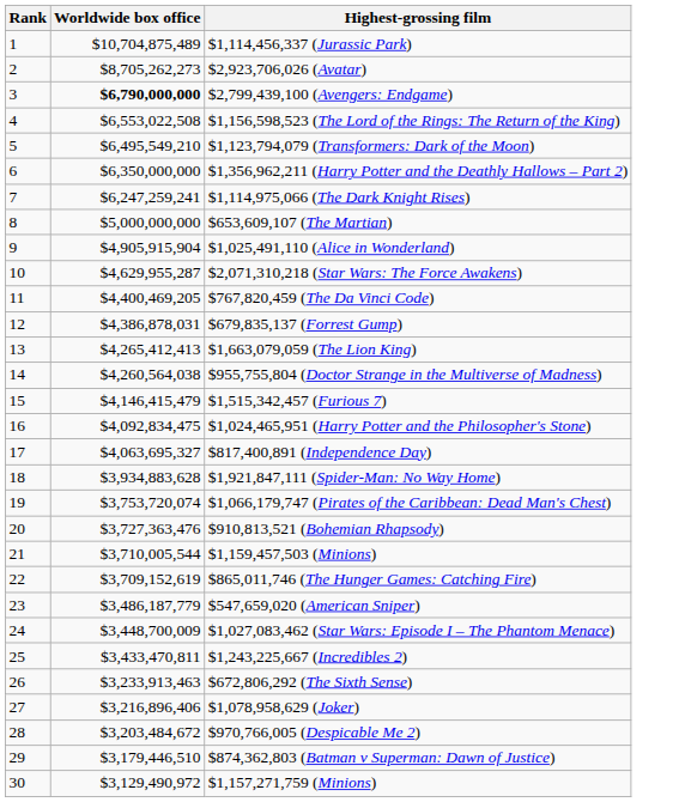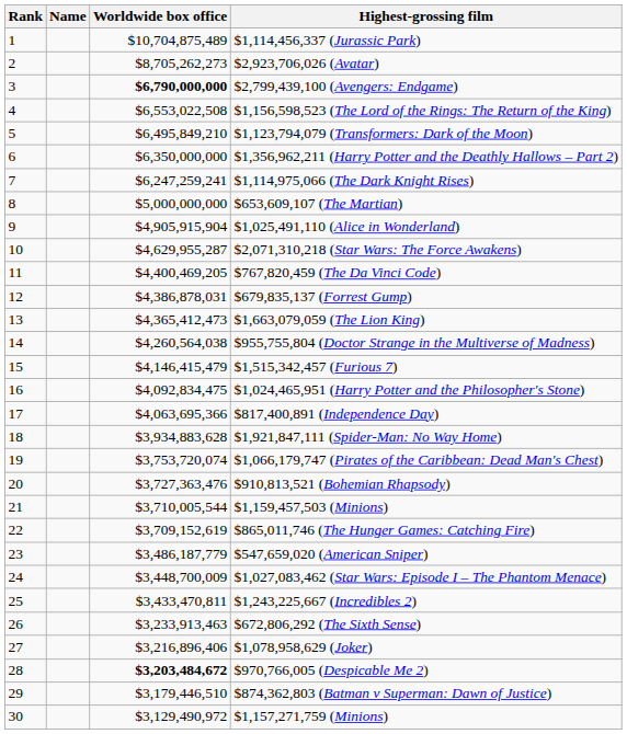+ column: Name
$1,123,794,079 (Transformers: Dark of the Moon) | Worldwide box office: $6,495,549,210 -> $6,495,849,210
$1,663,079,059 (The Lion King) | Worldwide box office: $4,265,412,413 -> $4,365,412,473
$817,400,891 (Independence Day) | Worldwide box office: $4,063,695,327 -> $4,063,695,366
$970,766,005 (Despicable Me 2) | Worldwide box office: normal -> bold
